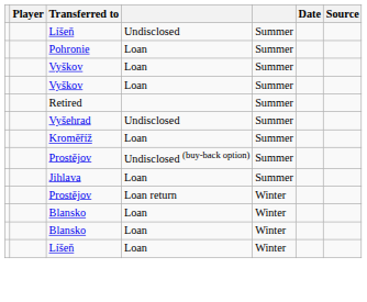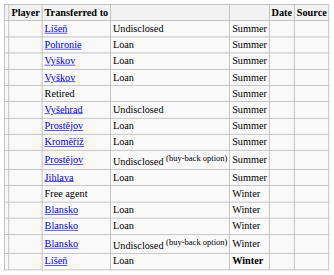+ row: Prostějov | Loan | Summer
+ row: Free agent | Winter
- row: Prostějov | Loan return | Winter
+ row: Blansko | Undisclosed (buy-back option) | Winter
Líšeň / Loan | column 5: normal -> bold
